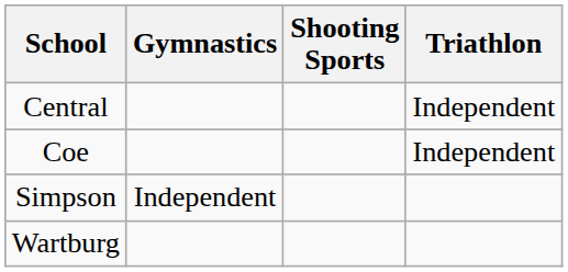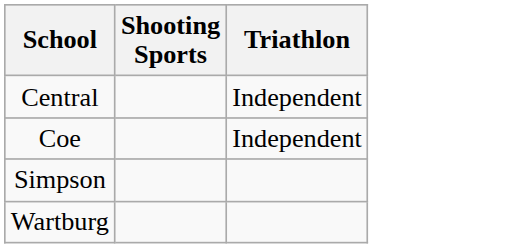- column: Gymnastics | Independent
